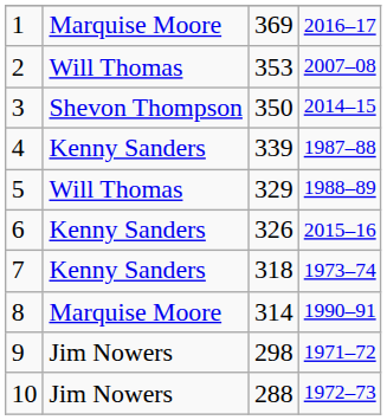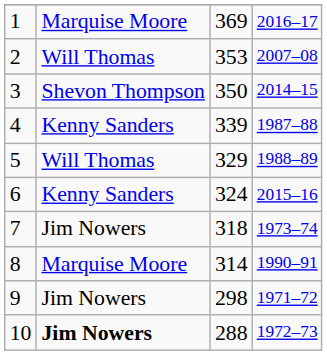6 | column 3: 326 -> 324
7 | column 2: Kenny Sanders -> Jim Nowers
10 | column 2: normal -> bold
